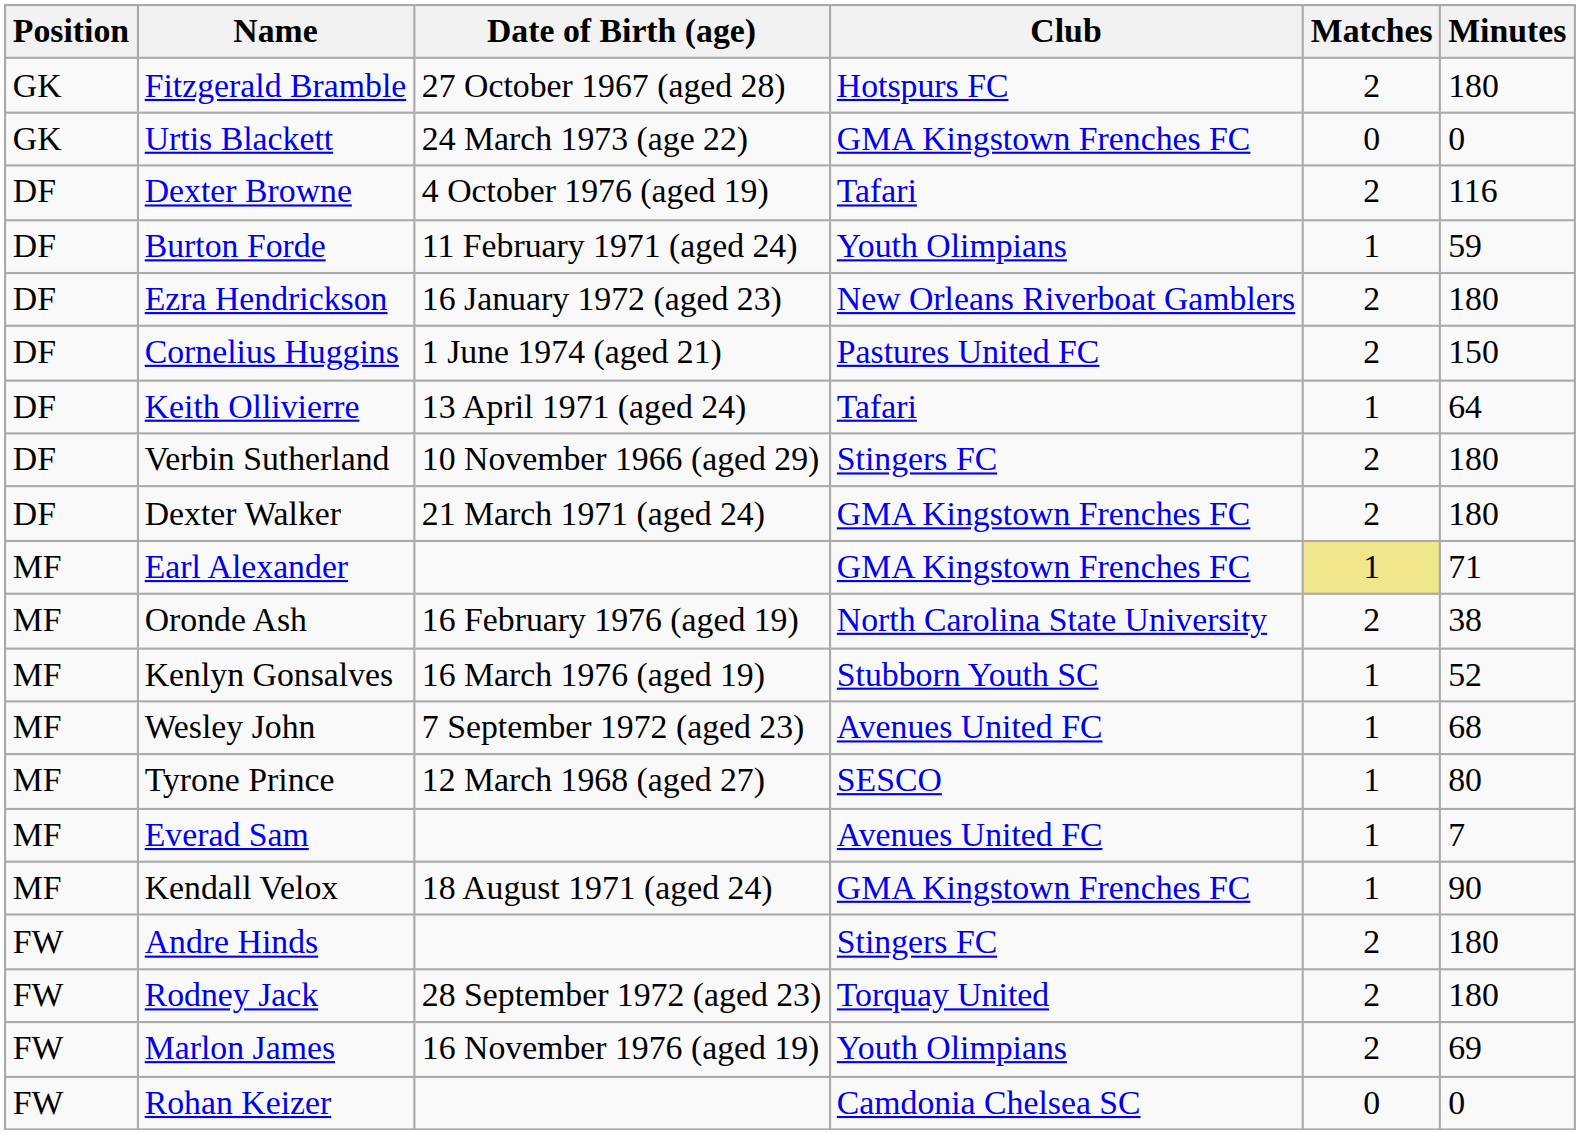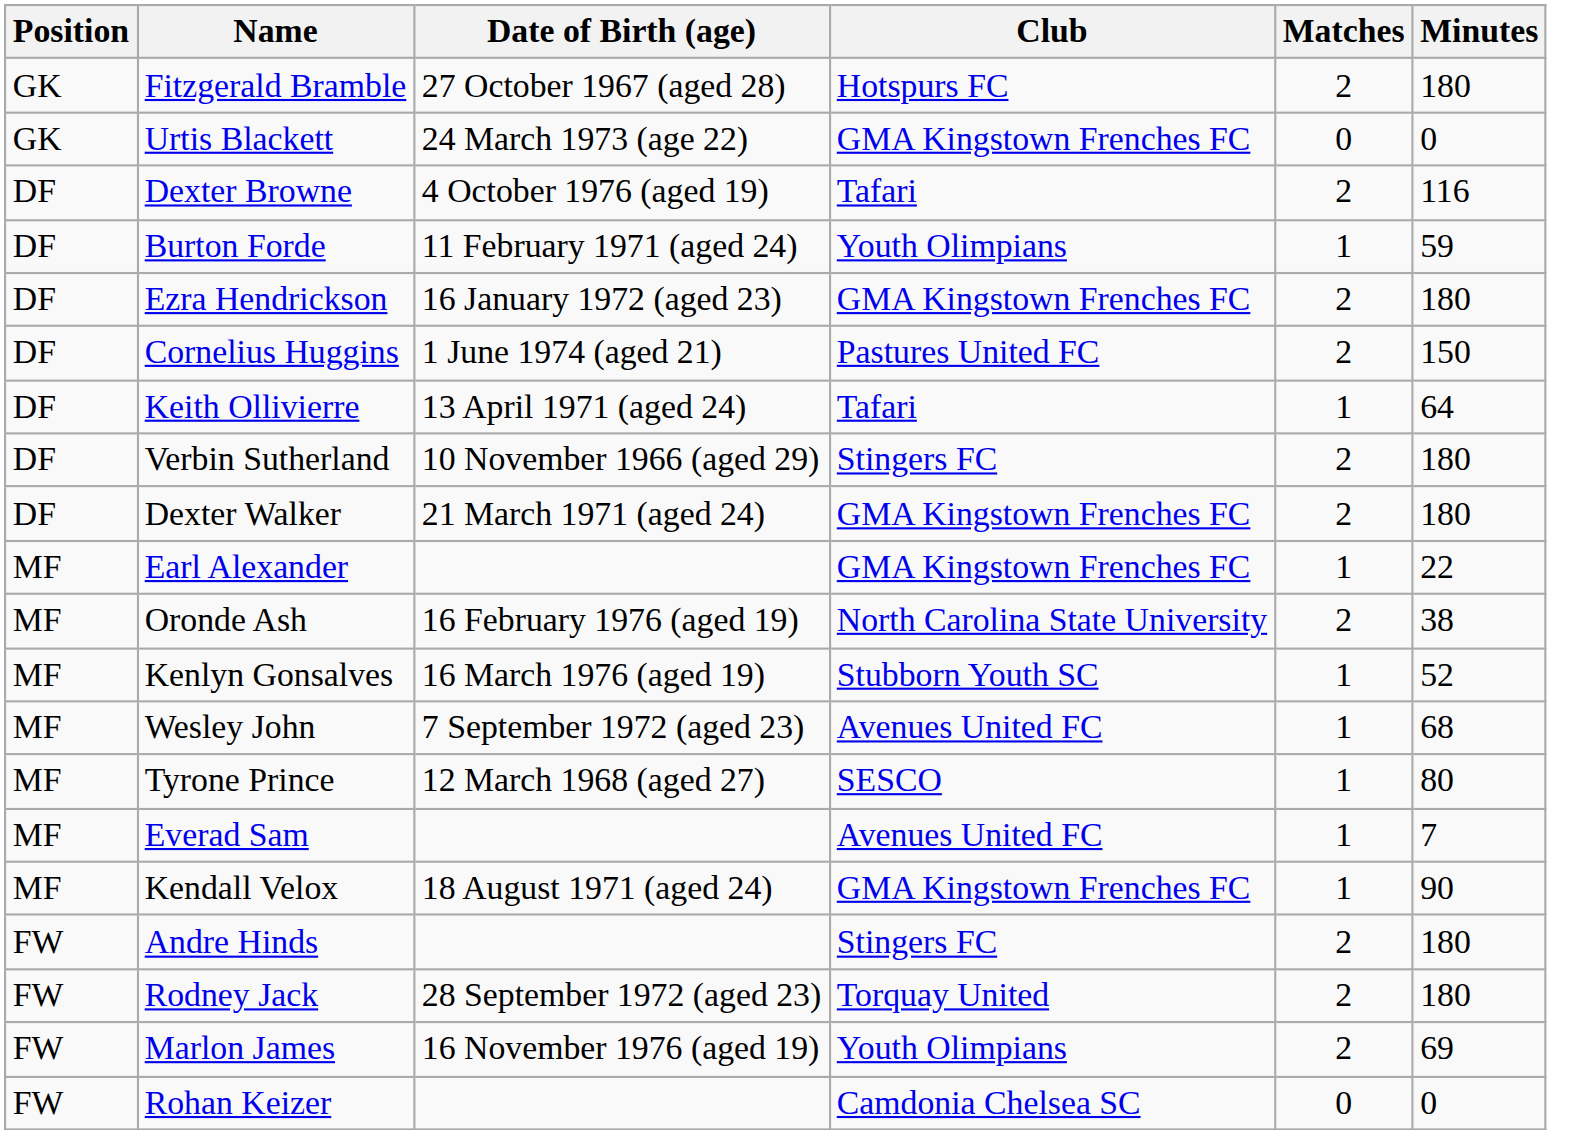Ezra Hendrickson | Club: New Orleans Riverboat Gamblers -> GMA Kingstown Frenches FC
Earl Alexander | Matches: khaki background -> no background
Earl Alexander | Minutes: 71 -> 22
